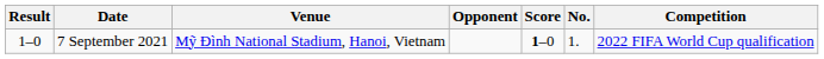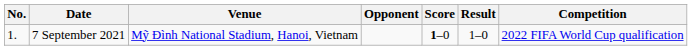columns swapped: No. <-> Result
